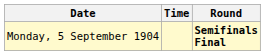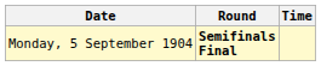columns swapped: Time <-> Round
